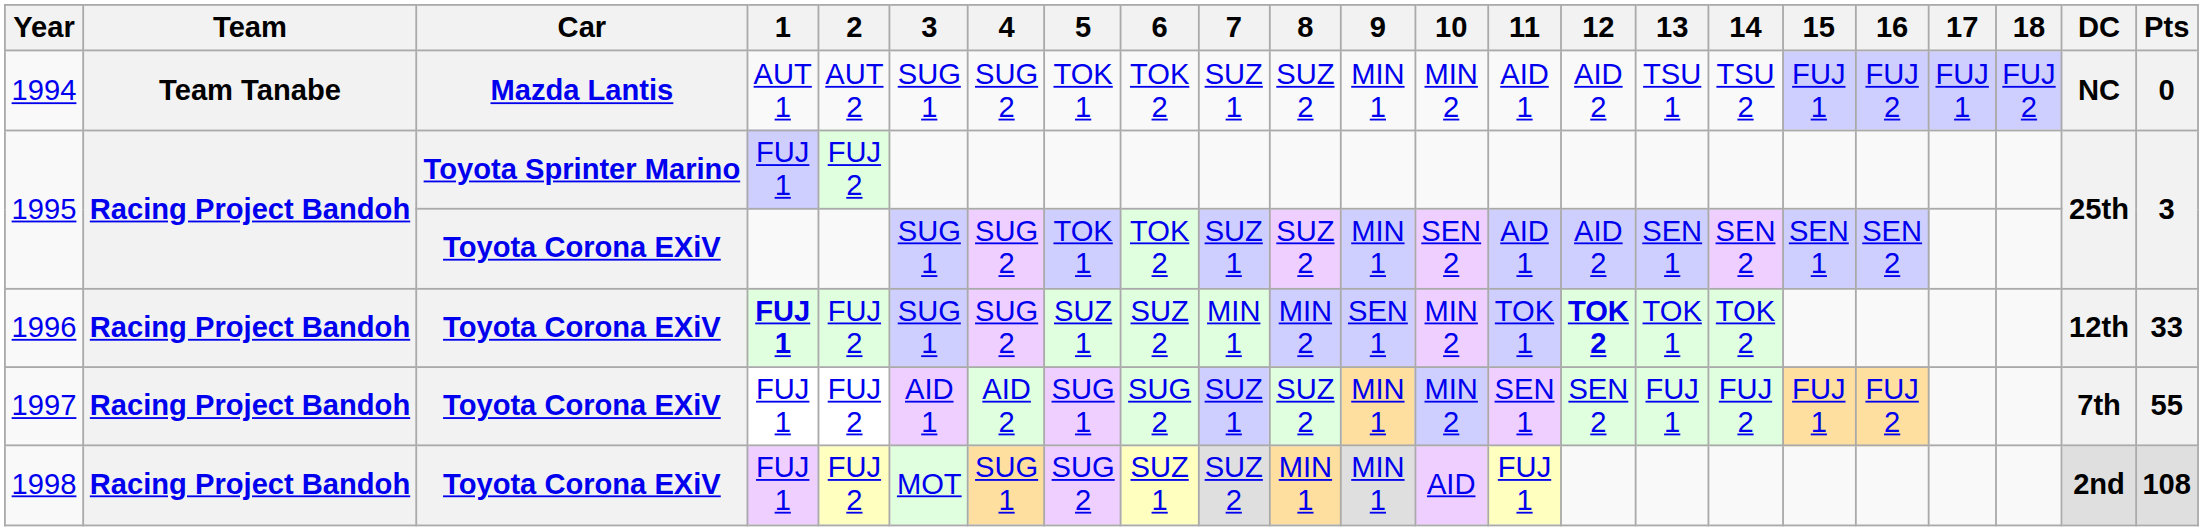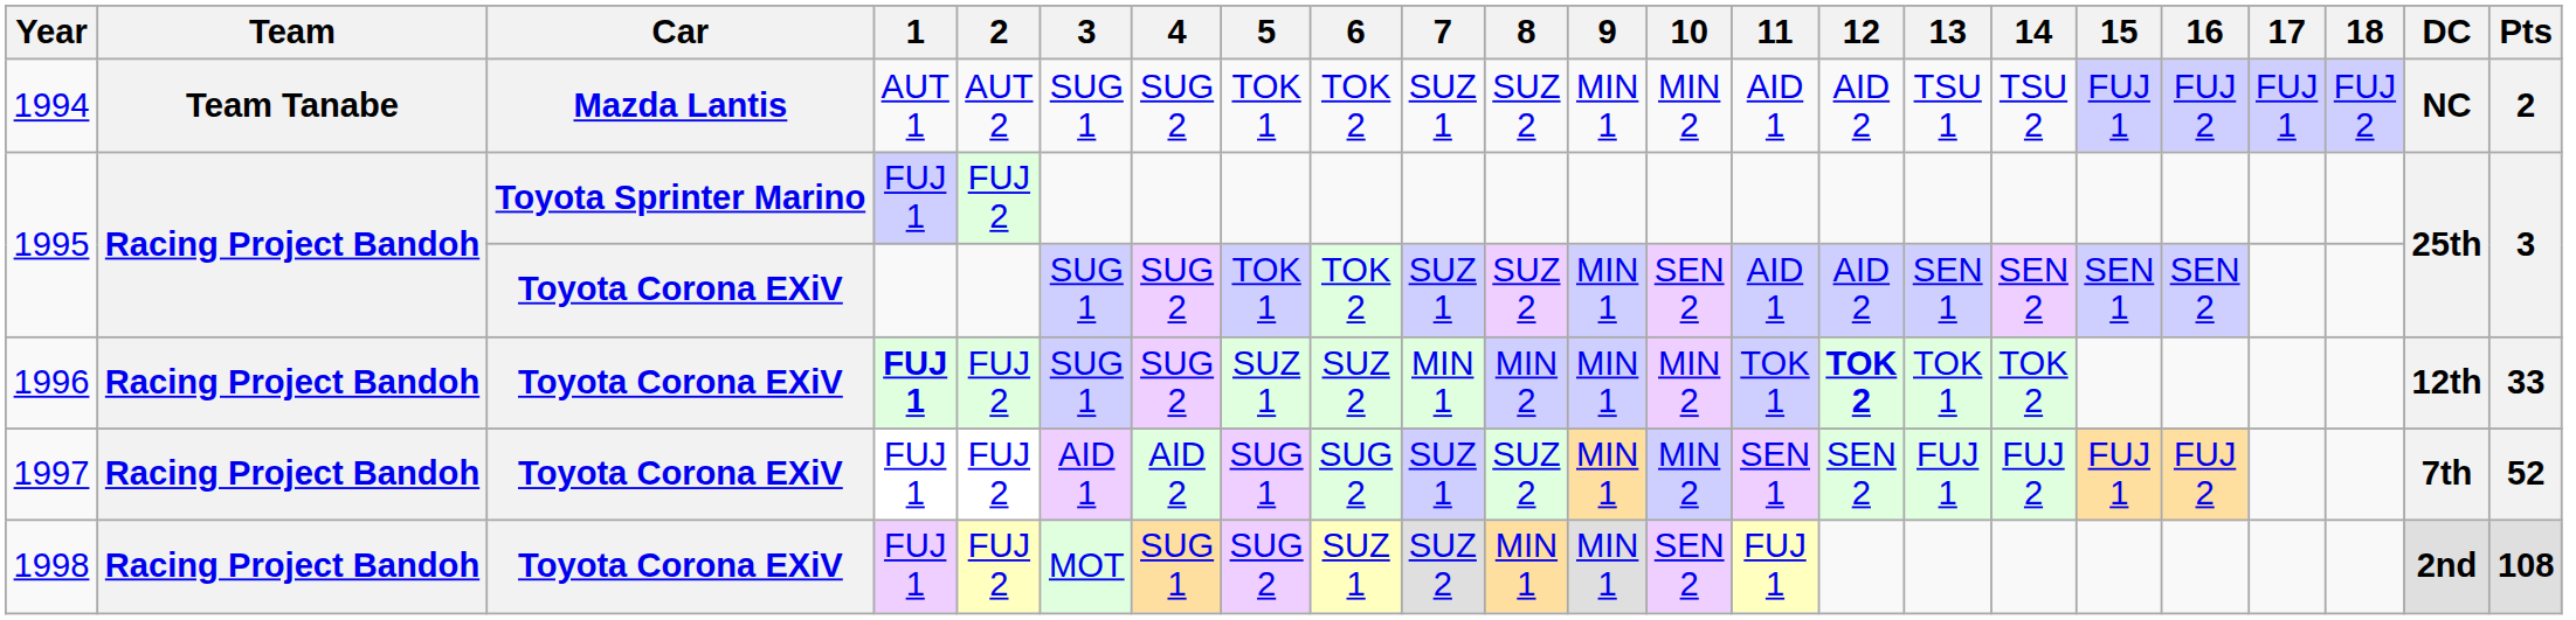1994 | Pts: 0 -> 2
1996 | 9: SEN 1 -> MIN 1
1997 | Pts: 55 -> 52
1998 | 10: AID -> SEN 2
